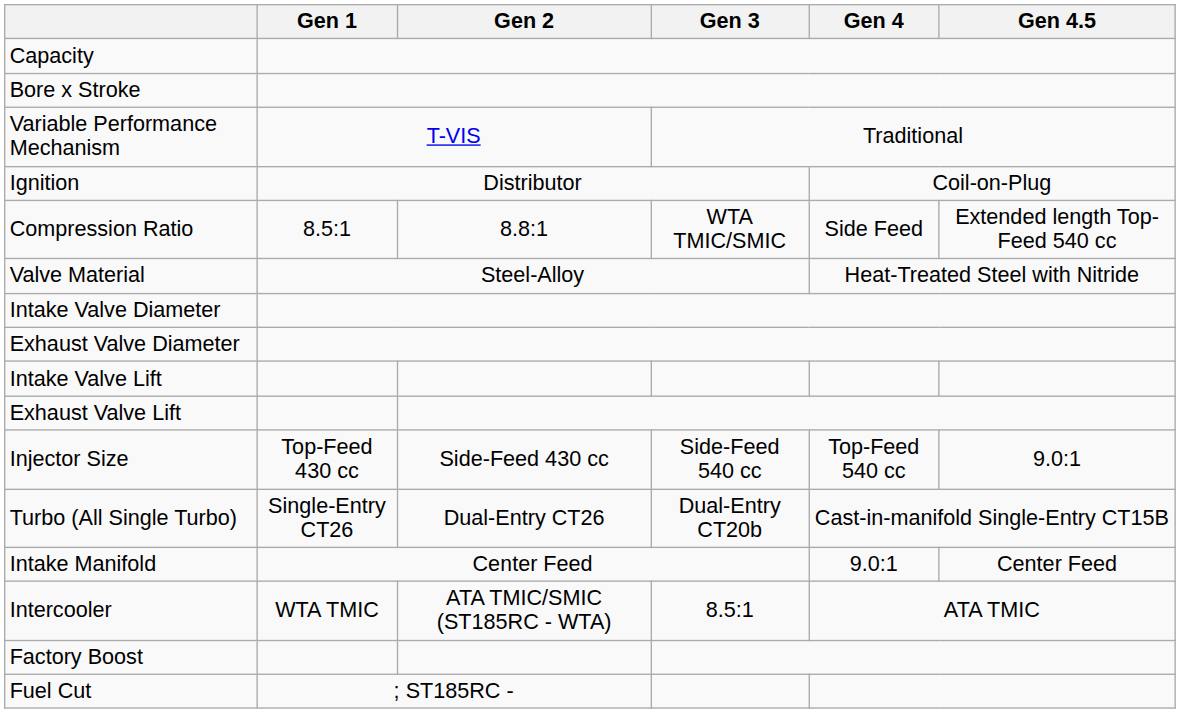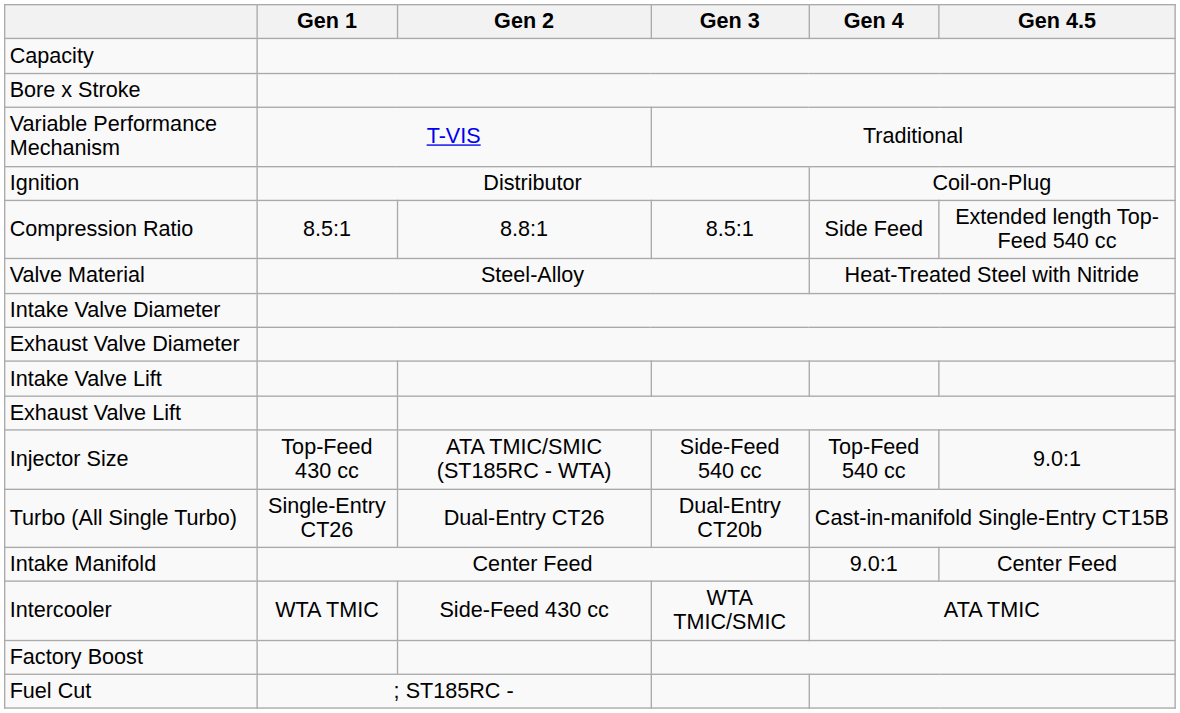Compression Ratio | Gen 3: WTA TMIC/SMIC -> 8.5:1
Injector Size | Gen 2: Side-Feed 430 cc -> ATA TMIC/SMIC (ST185RC - WTA)
Intercooler | Gen 2: ATA TMIC/SMIC (ST185RC - WTA) -> Side-Feed 430 cc
Intercooler | Gen 3: 8.5:1 -> WTA TMIC/SMIC
